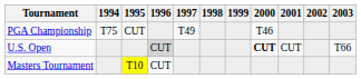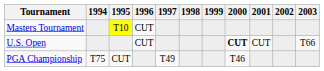rows swapped: Masters Tournament <-> PGA Championship
U.S. Open | 1996: lightgrey background -> no background
